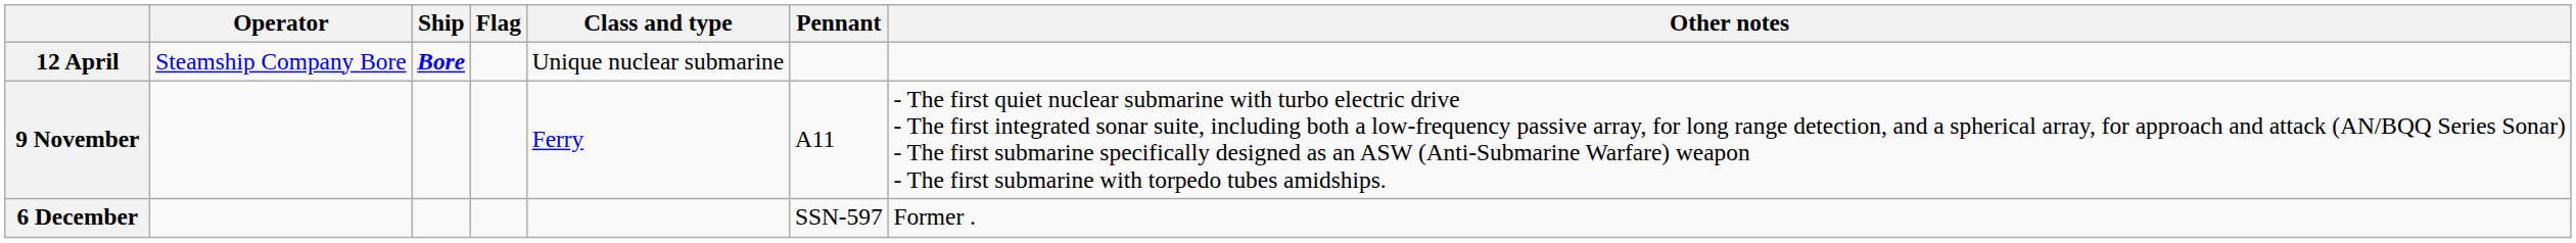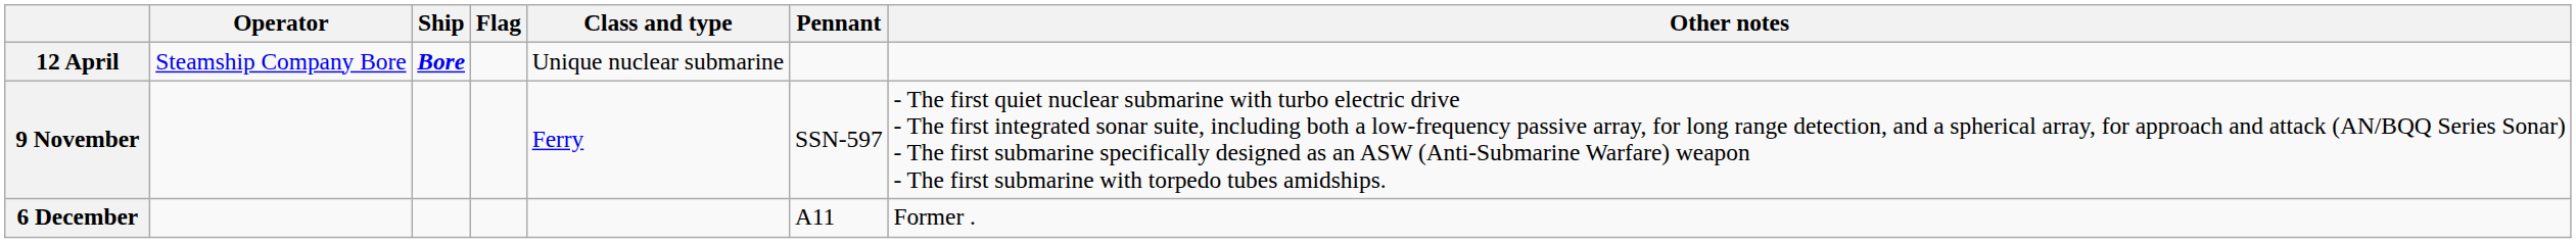9 November | Pennant: A11 -> SSN-597
6 December | Pennant: SSN-597 -> A11
